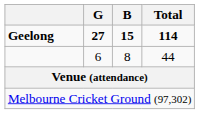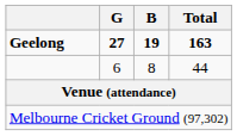Geelong | B: 15 -> 19
Geelong | Total: 114 -> 163
